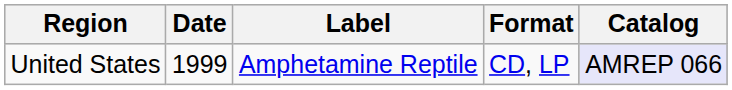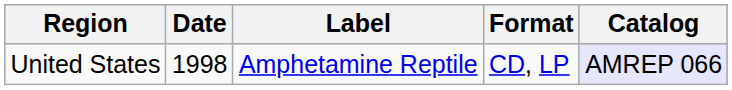United States | Date: 1999 -> 1998
